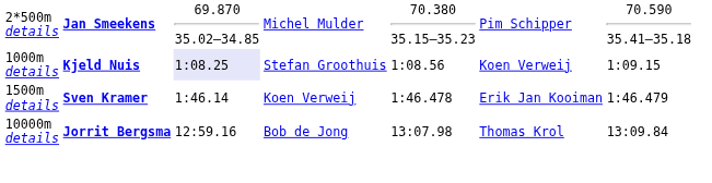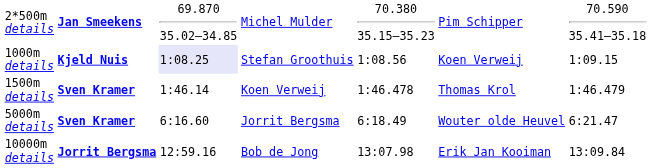1500m details | column 6: Erik Jan Kooiman -> Thomas Krol
+ row: 5000m details | Sven Kramer | 6:16.60 | Jorrit Bergsma | 6:18.49 | Wouter olde Heuvel | 6:21.47
10000m details | column 6: Thomas Krol -> Erik Jan Kooiman
